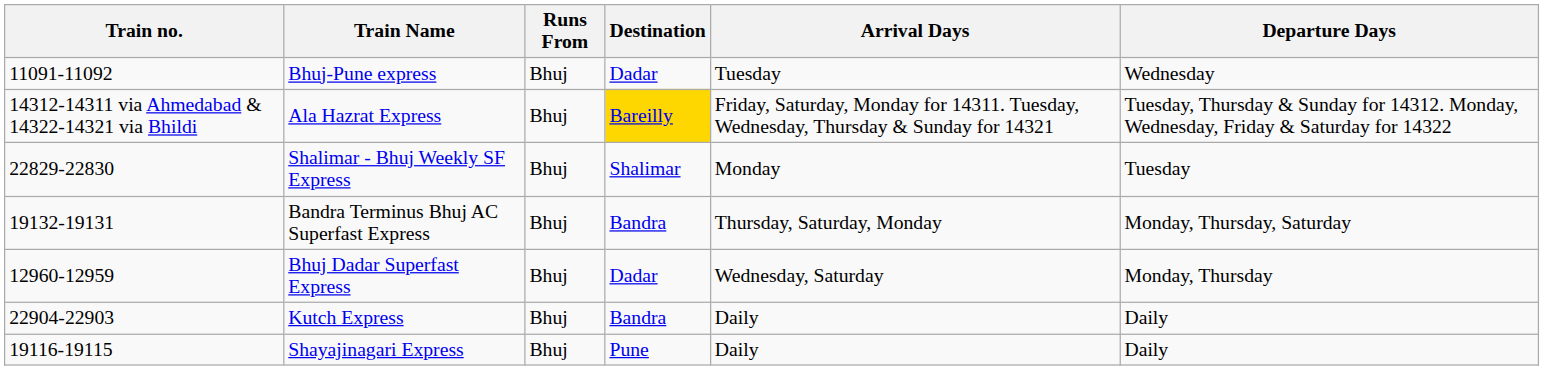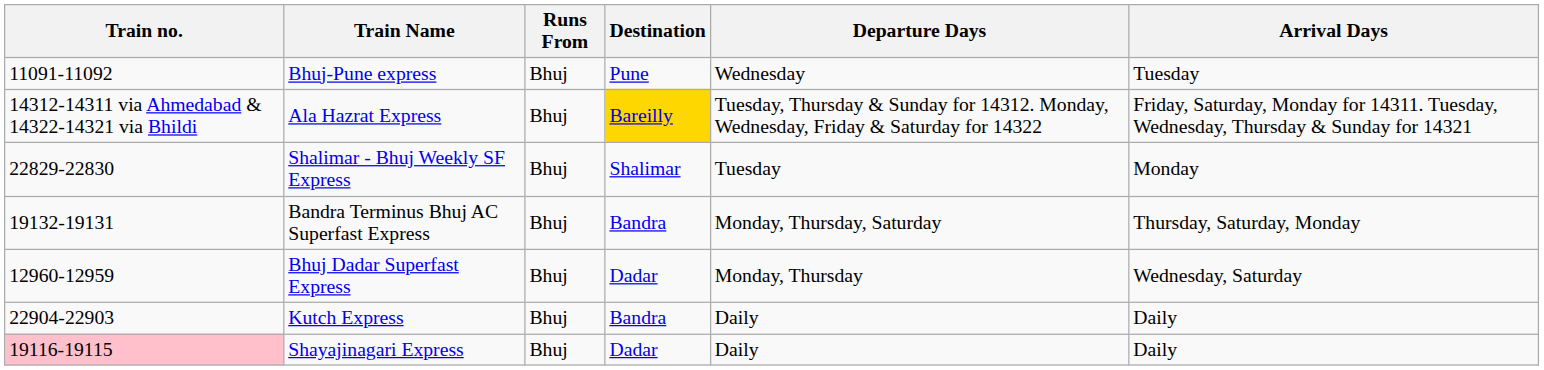columns swapped: Departure Days <-> Arrival Days
Bhuj-Pune express | Destination: Dadar -> Pune
Shayajinagari Express | Train no.: no background -> pink background
Shayajinagari Express | Destination: Pune -> Dadar
